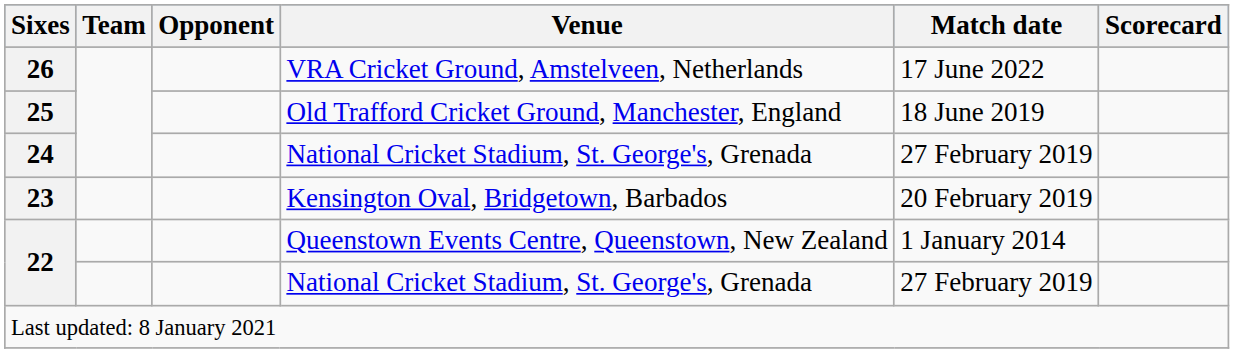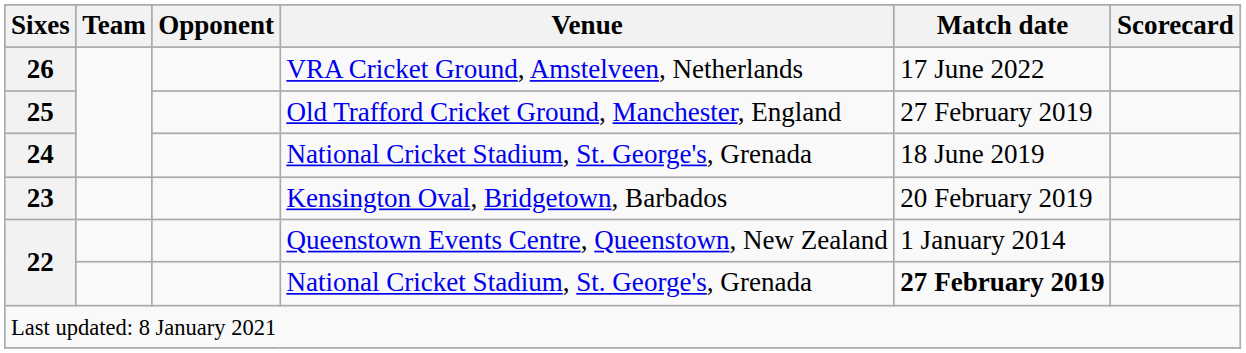25 | Match date: 18 June 2019 -> 27 February 2019
24 | Match date: 27 February 2019 -> 18 June 2019
22 / National Cricket Stadium, St. George's, Grenada | Match date: normal -> bold
